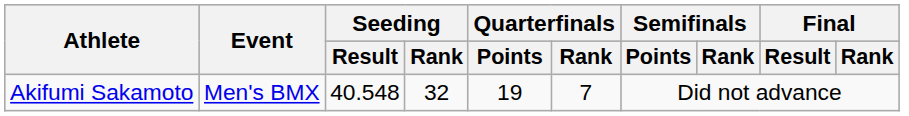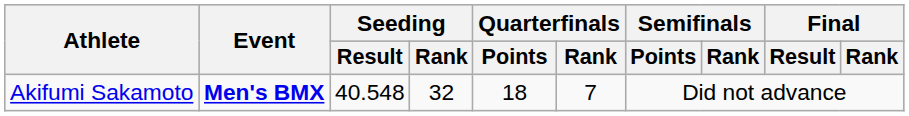Akifumi Sakamoto | Event: normal -> bold
Akifumi Sakamoto | Quarterfinals / Points: 19 -> 18
